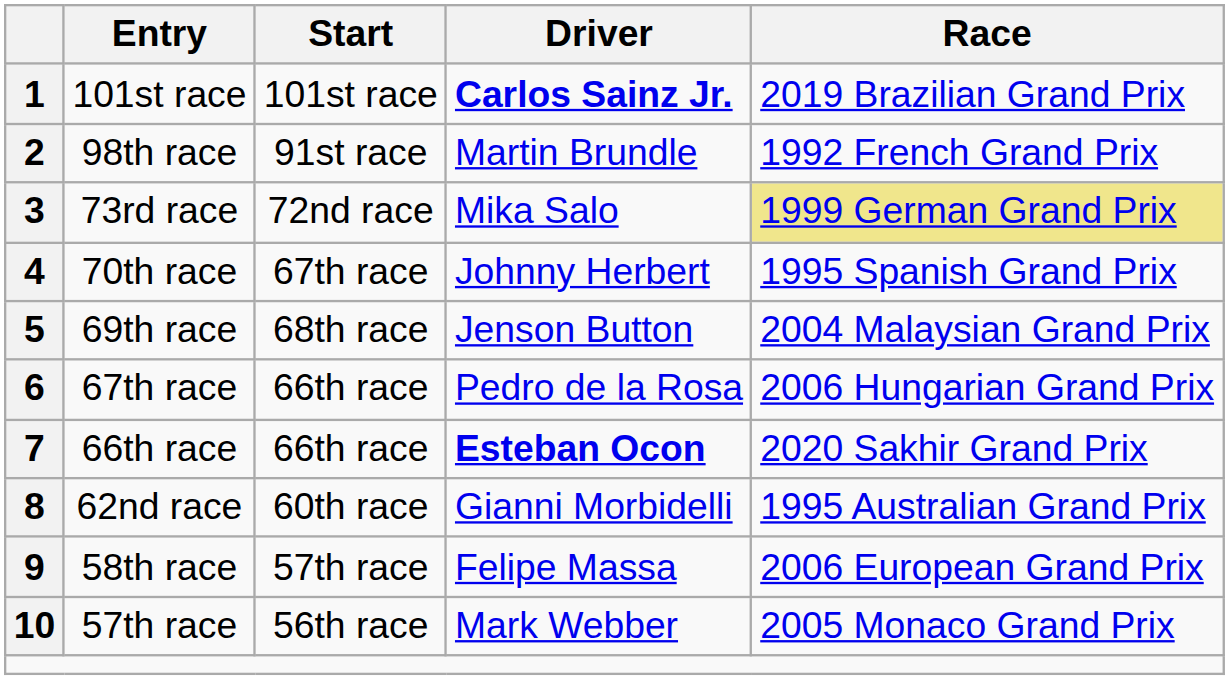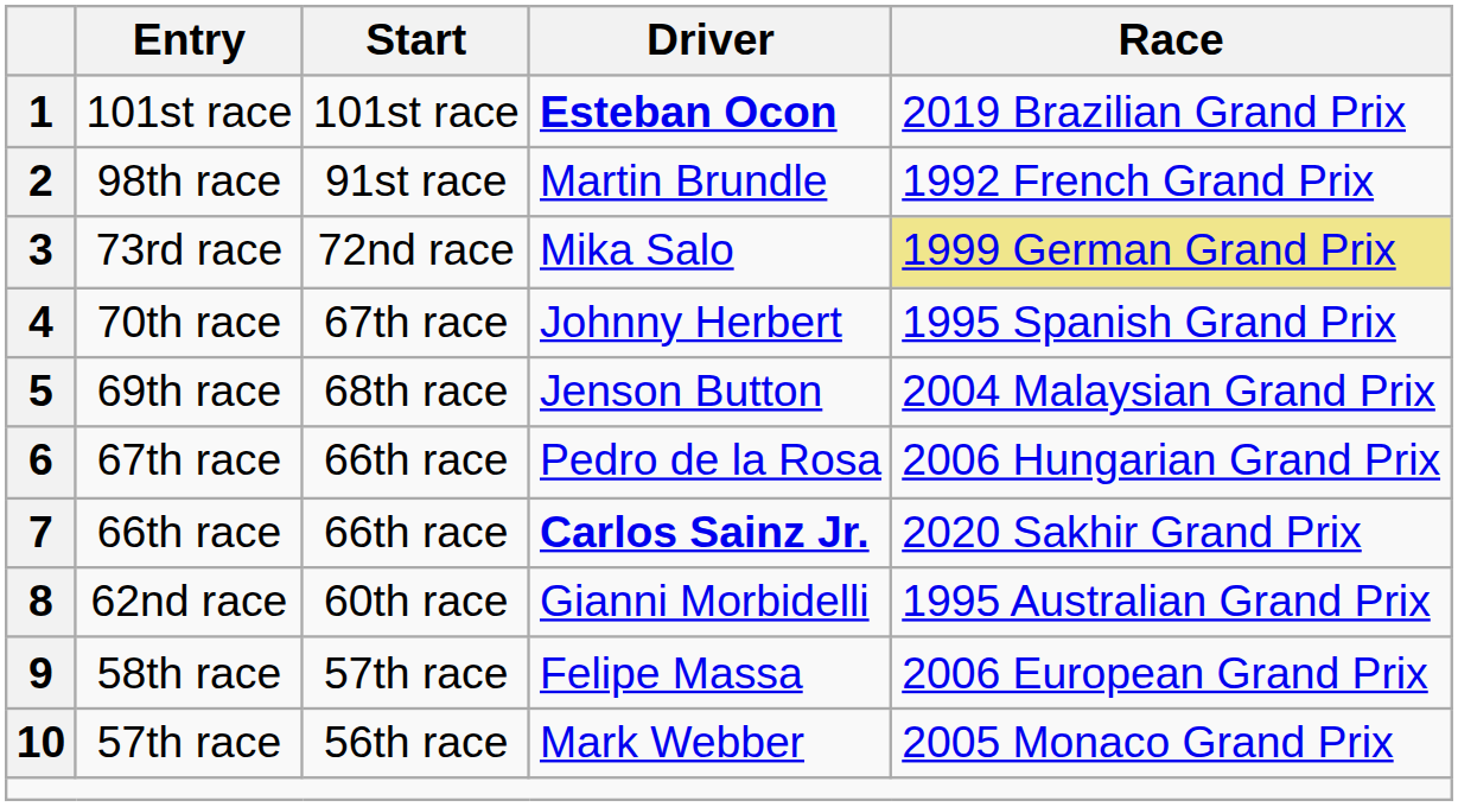1 | Driver: Carlos Sainz Jr. -> Esteban Ocon
7 | Driver: Esteban Ocon -> Carlos Sainz Jr.
